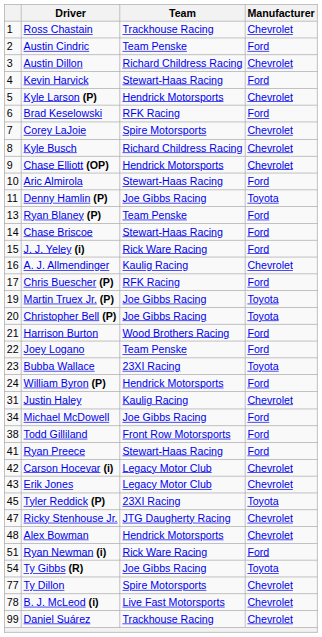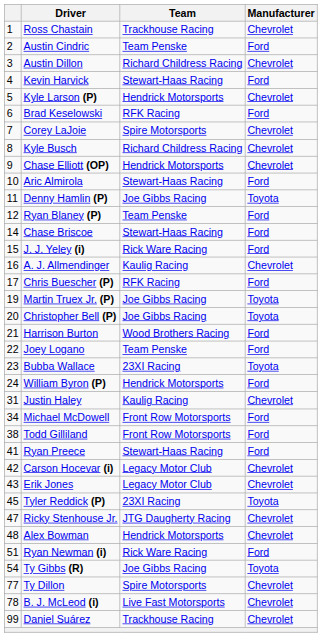Ryan Blaney (P) | column 1: 13 -> 12
Michael McDowell | Team: Joe Gibbs Racing -> Front Row Motorsports
